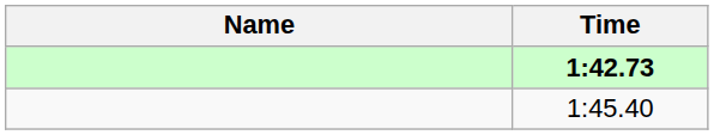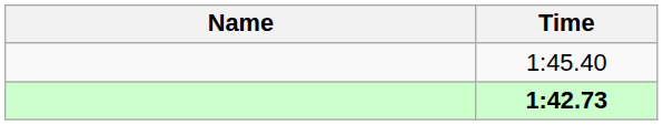rows swapped: 1:42.73 <-> 1:45.40
